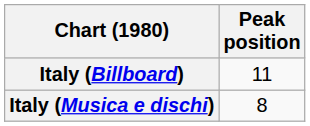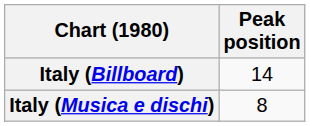Italy (Billboard) | Peak position: 11 -> 14
